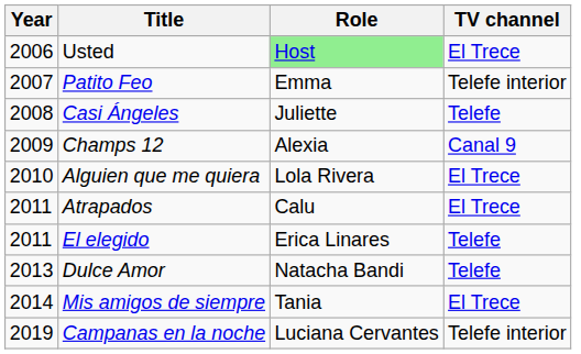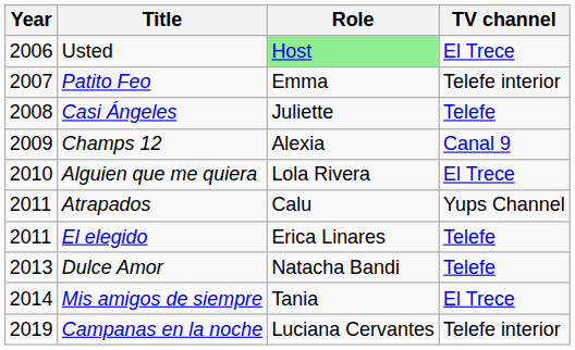Atrapados | TV channel: El Trece -> Yups Channel
